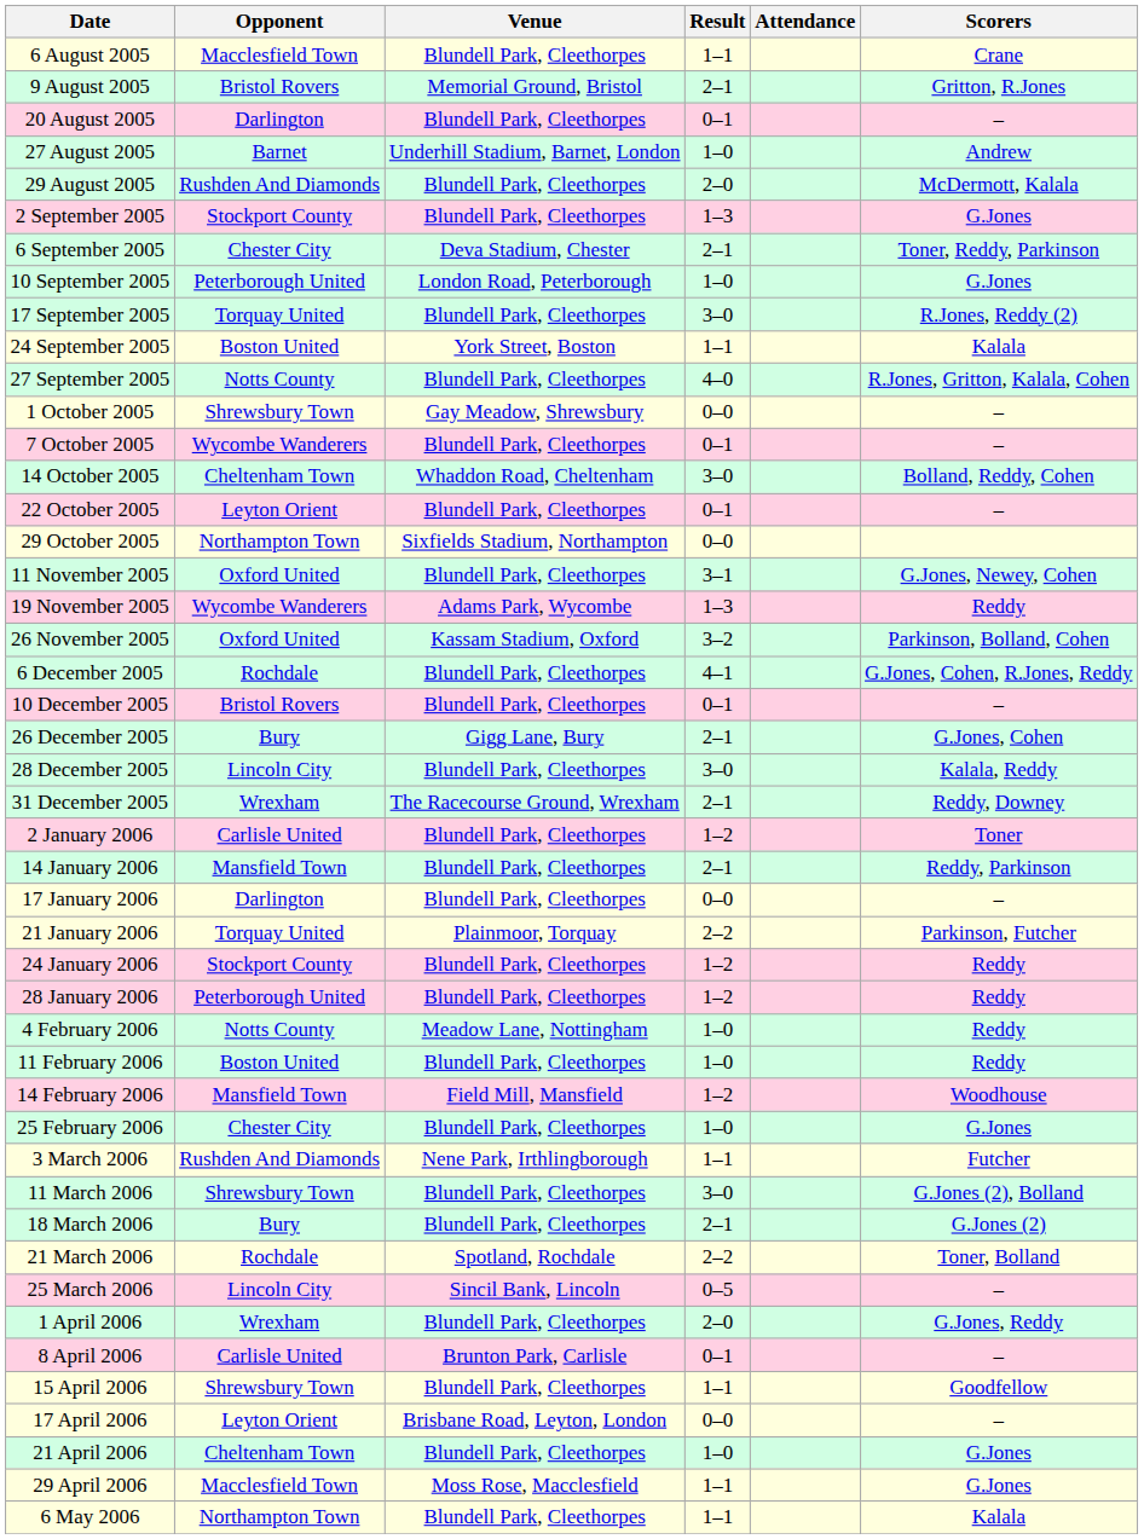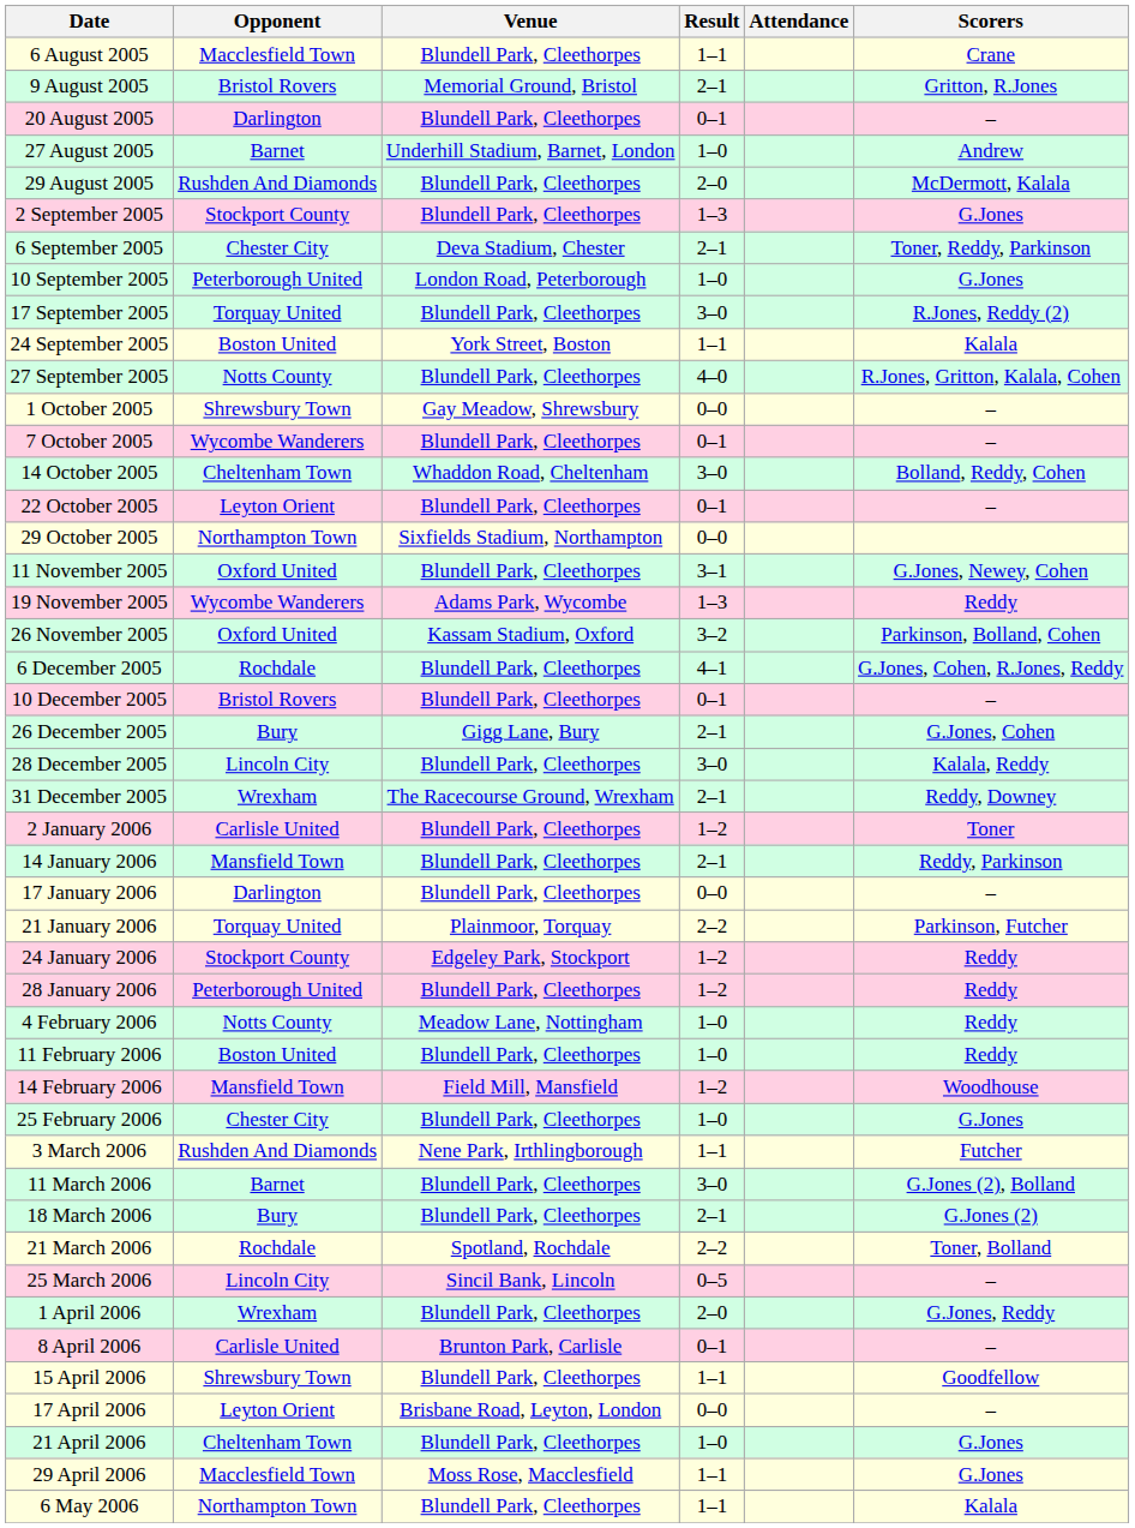24 January 2006 | Venue: Blundell Park, Cleethorpes -> Edgeley Park, Stockport
11 March 2006 | Opponent: Shrewsbury Town -> Barnet
